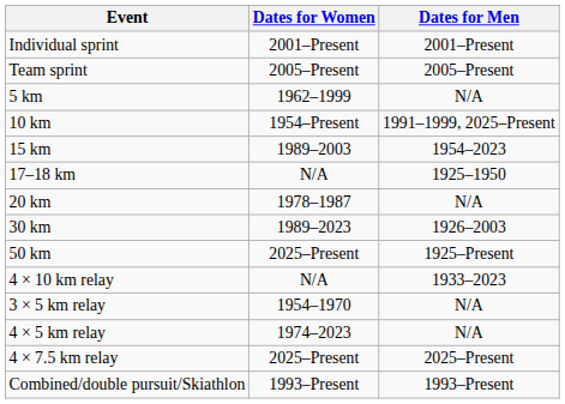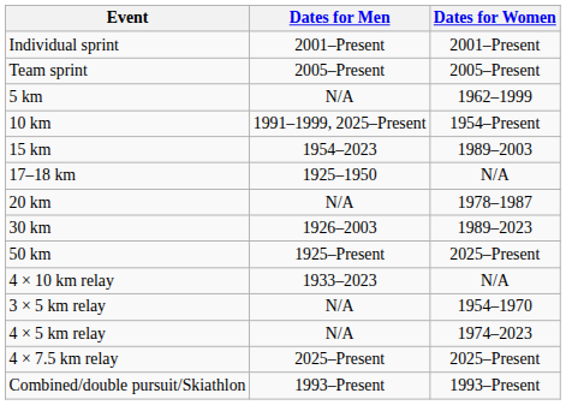columns swapped: Dates for Men <-> Dates for Women
